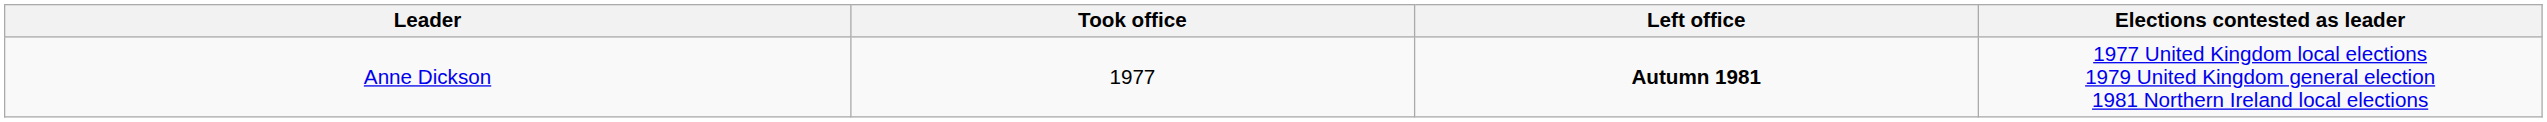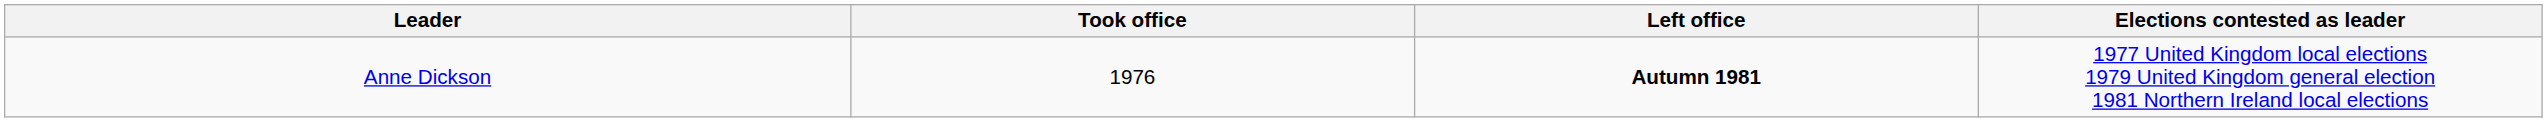Anne Dickson | Took office: 1977 -> 1976
